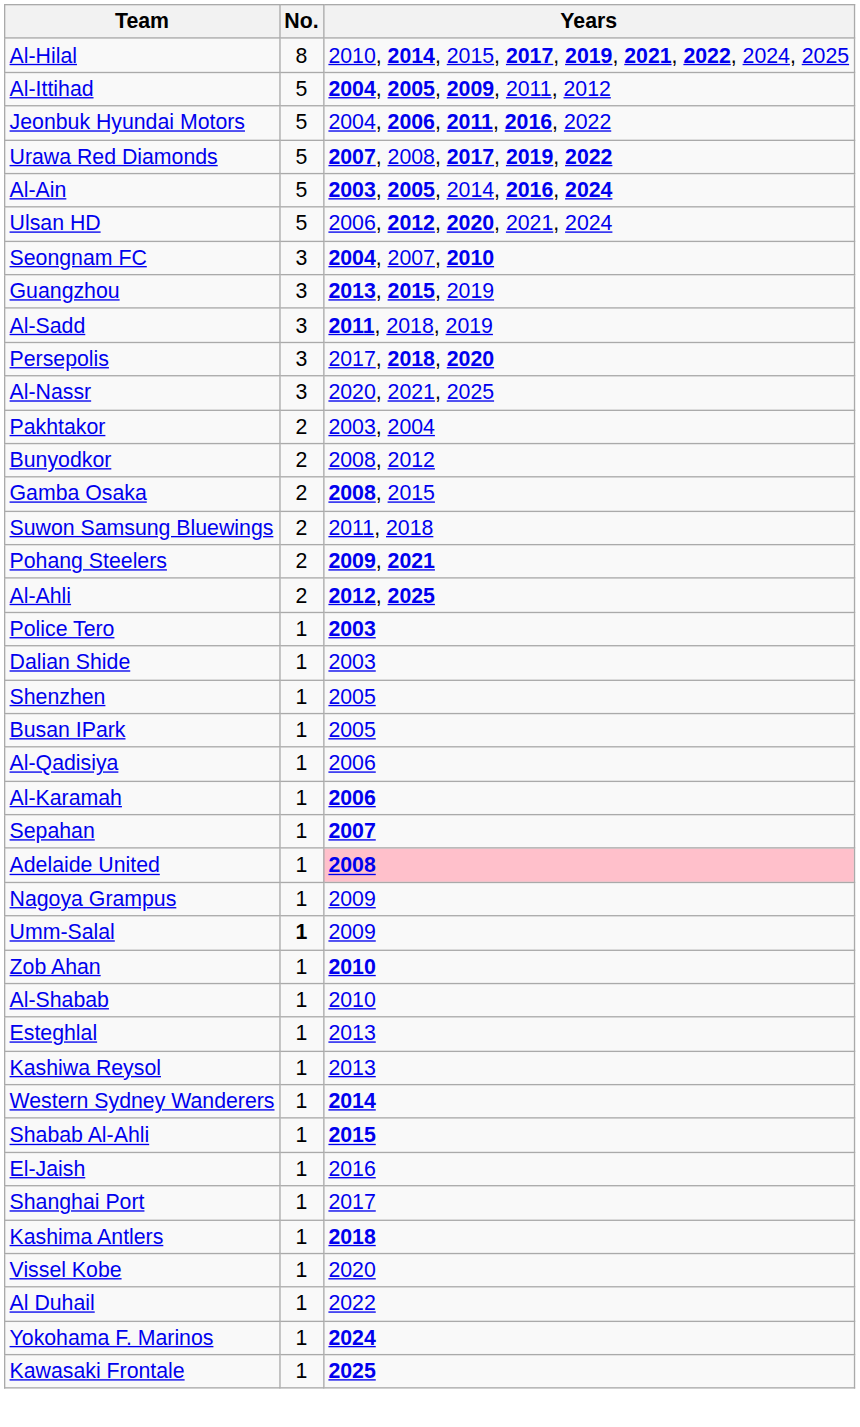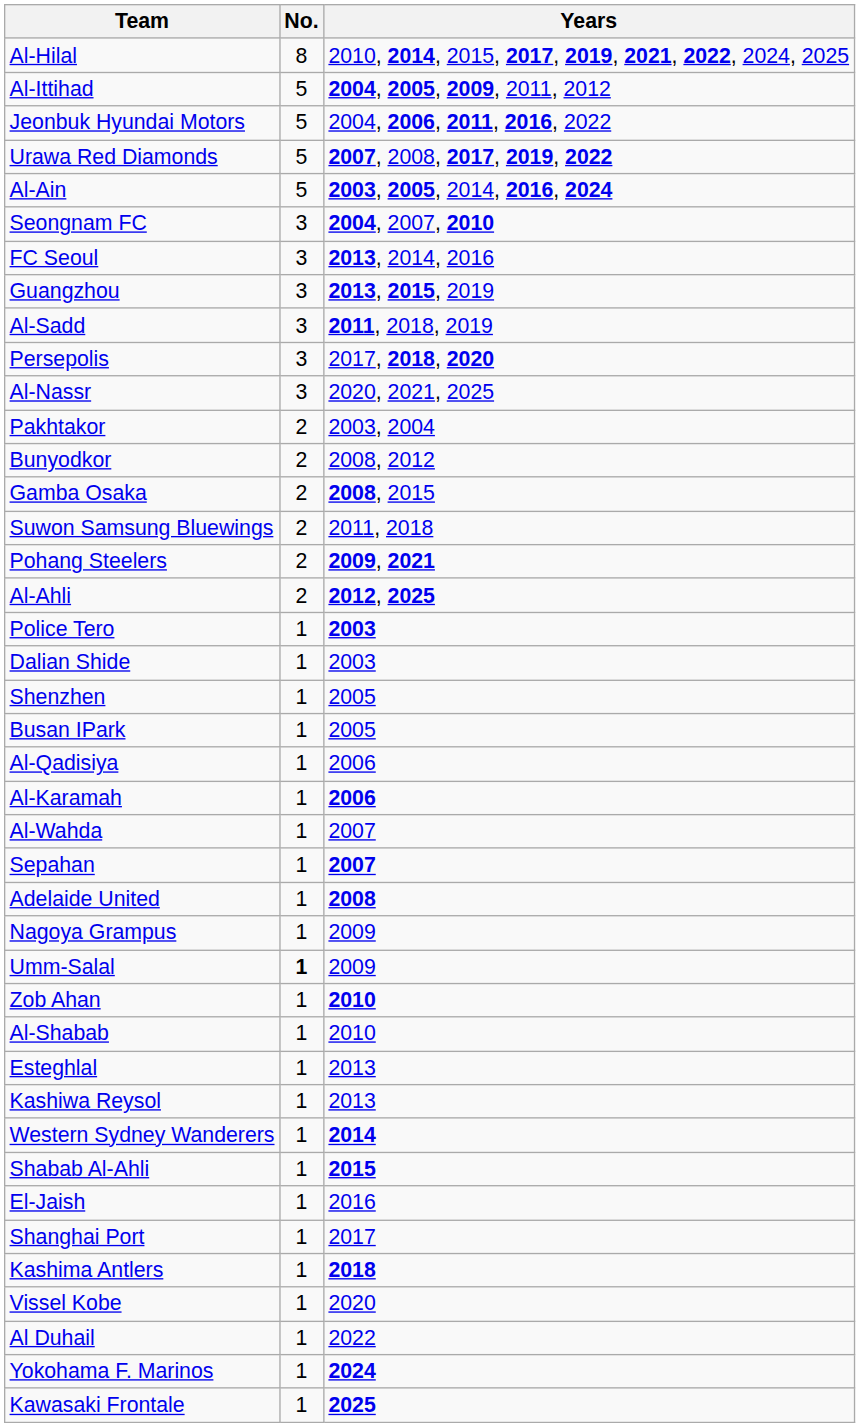- row: Ulsan HD | 5 | 2006, 2012, 2020, 2021, 2024
+ row: FC Seoul | 3 | 2013, 2014, 2016
+ row: Al-Wahda | 1 | 2007
Adelaide United | Years: pink background -> no background
